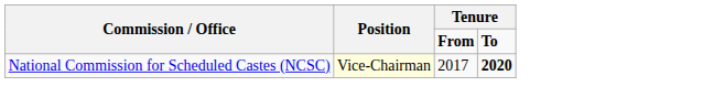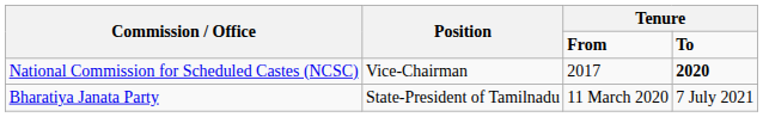National Commission for Scheduled Castes (NCSC) | Position: lightyellow background -> no background
+ row: Bharatiya Janata Party | State-President of Tamilnadu | 11 March 2020 | 7 July 2021
